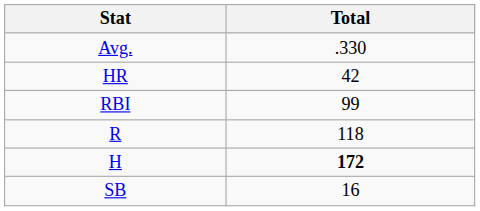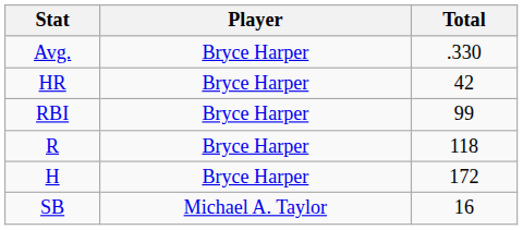+ column: Player | Bryce Harper | Bryce Harper | Bryce Harper | Bryce Harper | Bryce Harper | Michael A. Taylor
H | Total: bold -> normal
